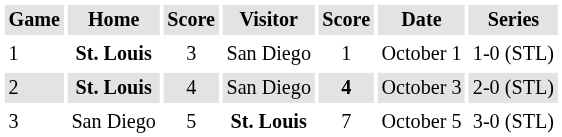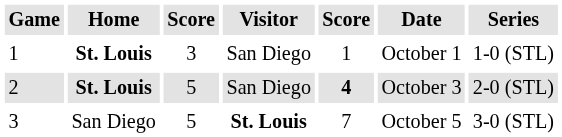2 | column 3: 4 -> 5
